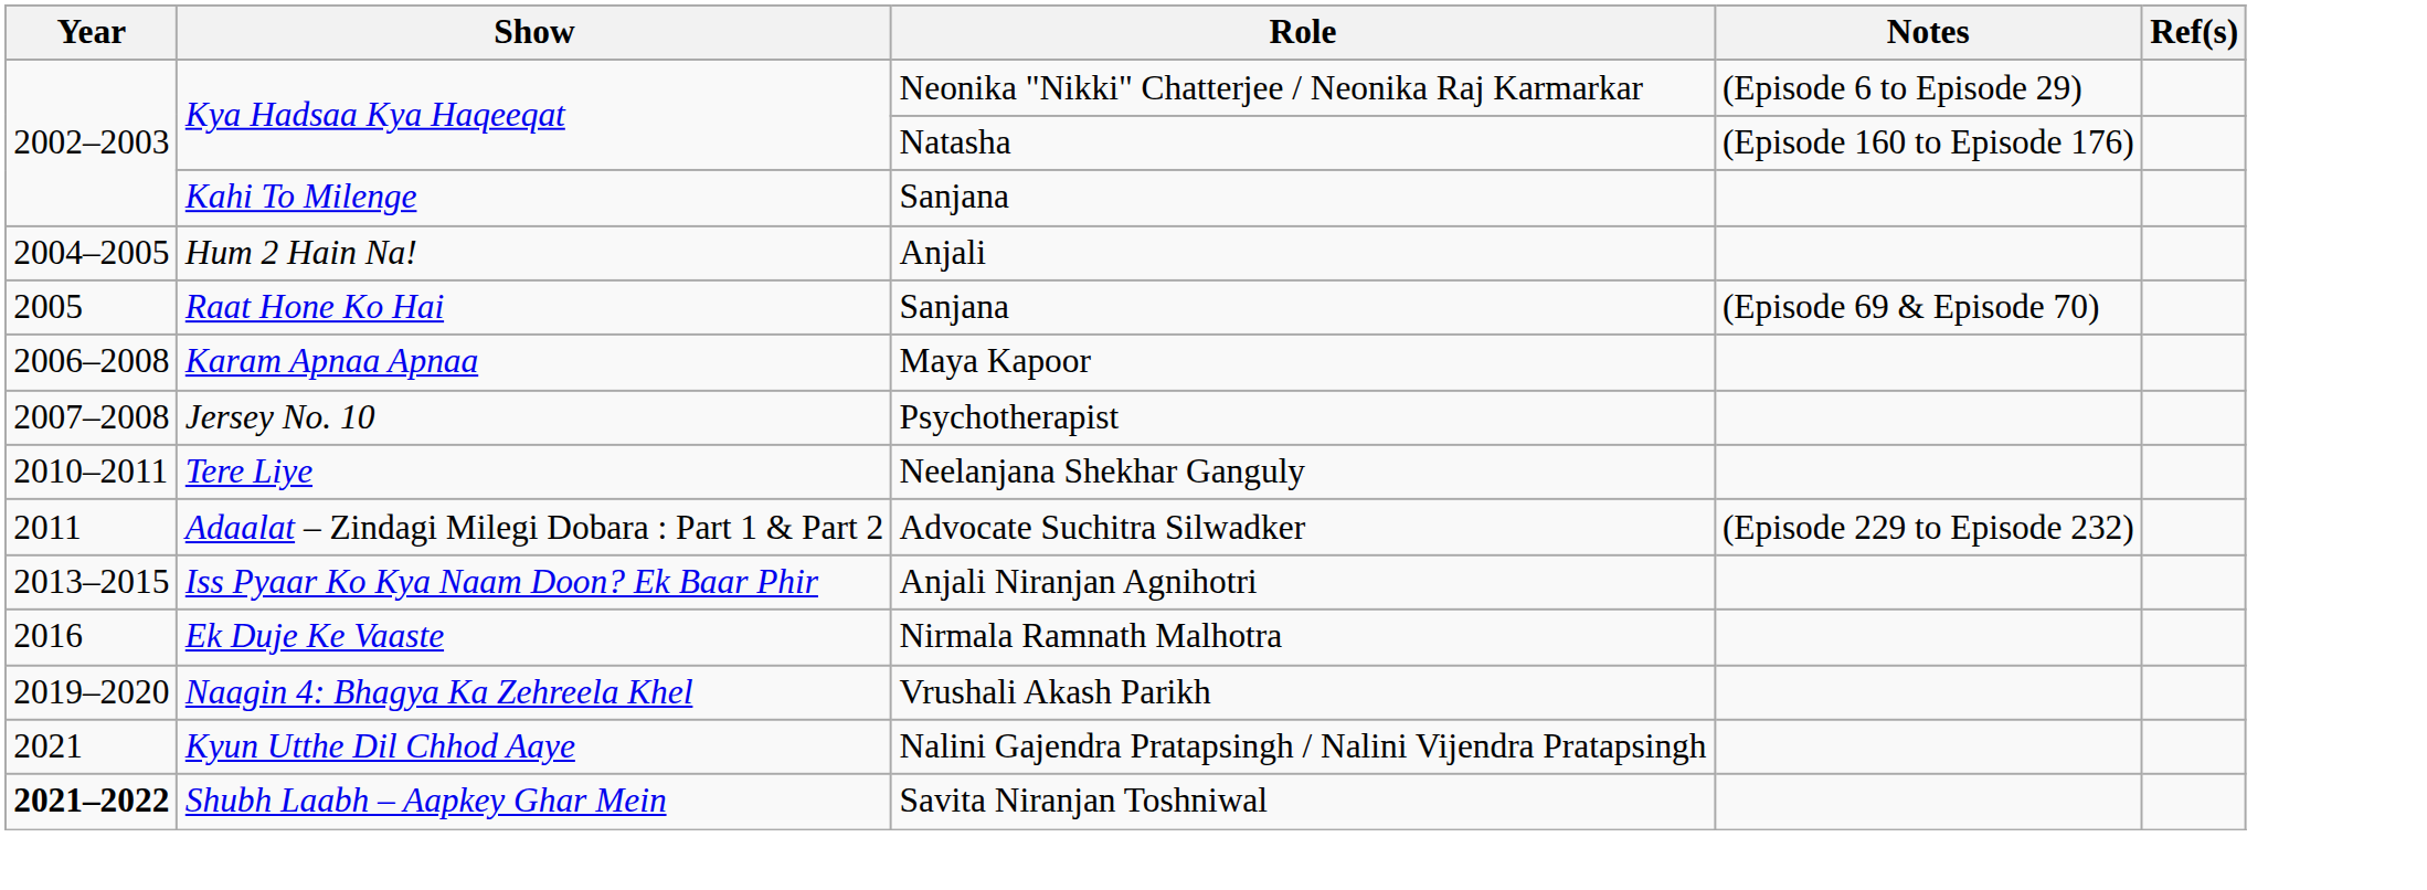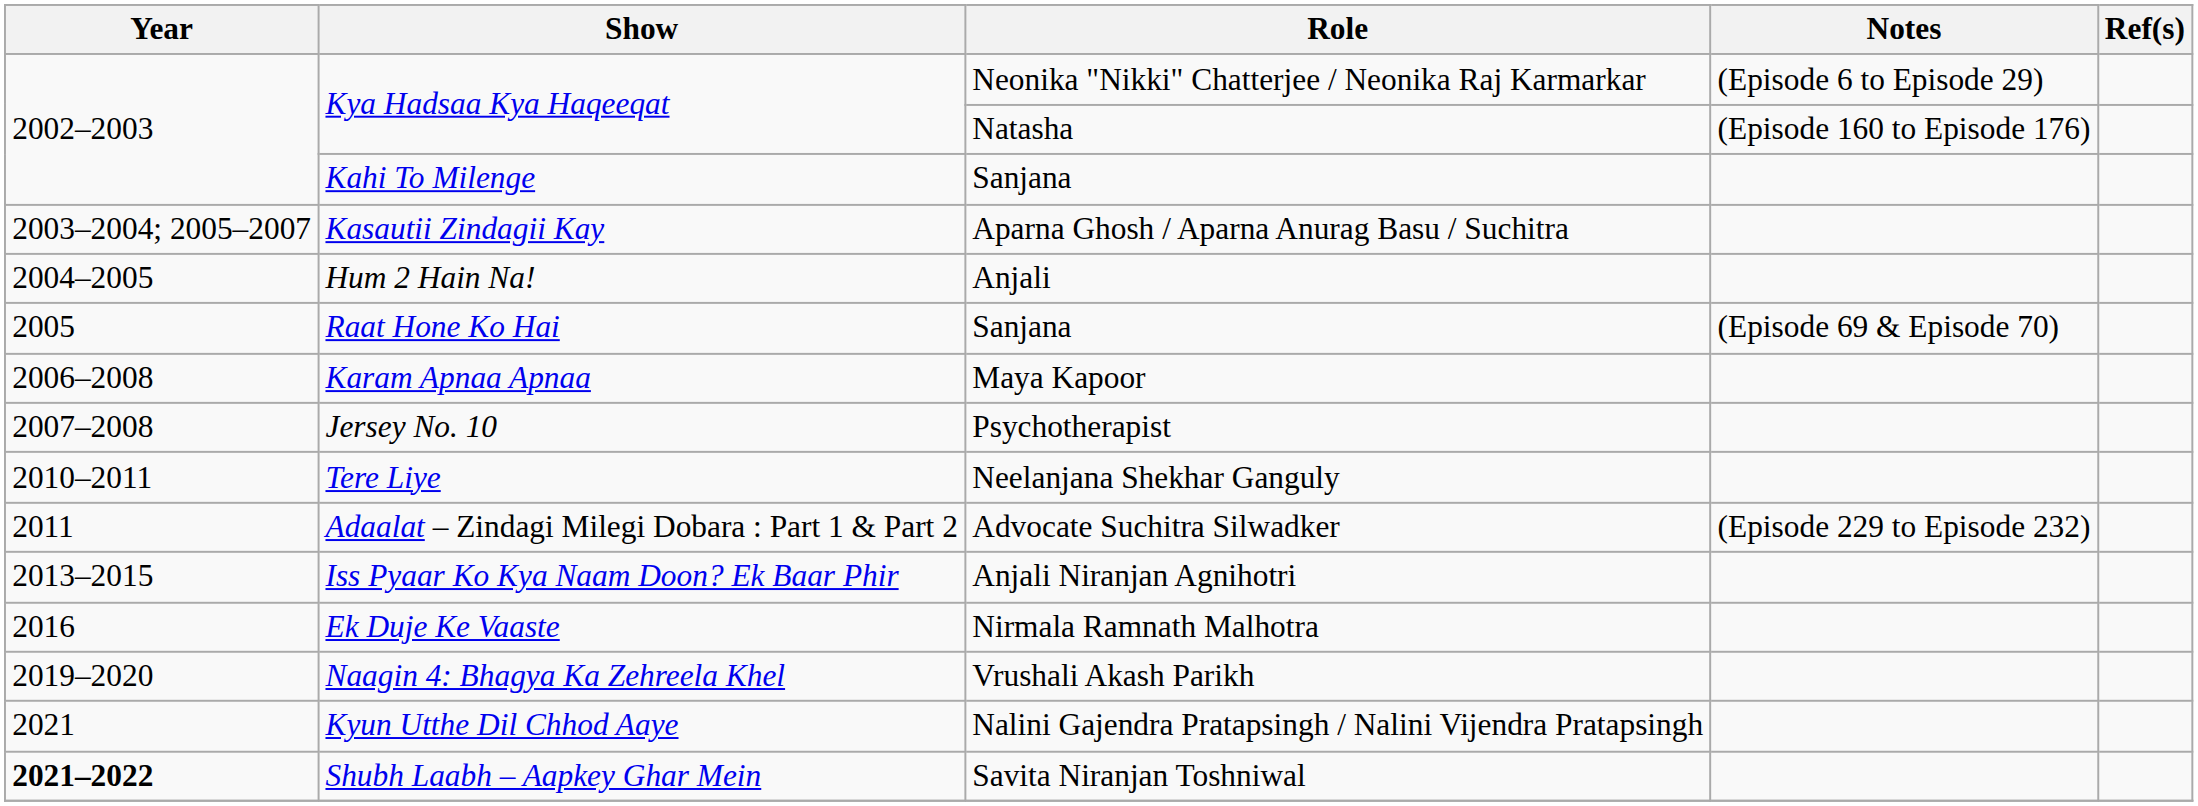+ row: 2003–2004; 2005–2007 | Kasautii Zindagii Kay | Aparna Ghosh / Aparna Anurag Basu / Suchitra
